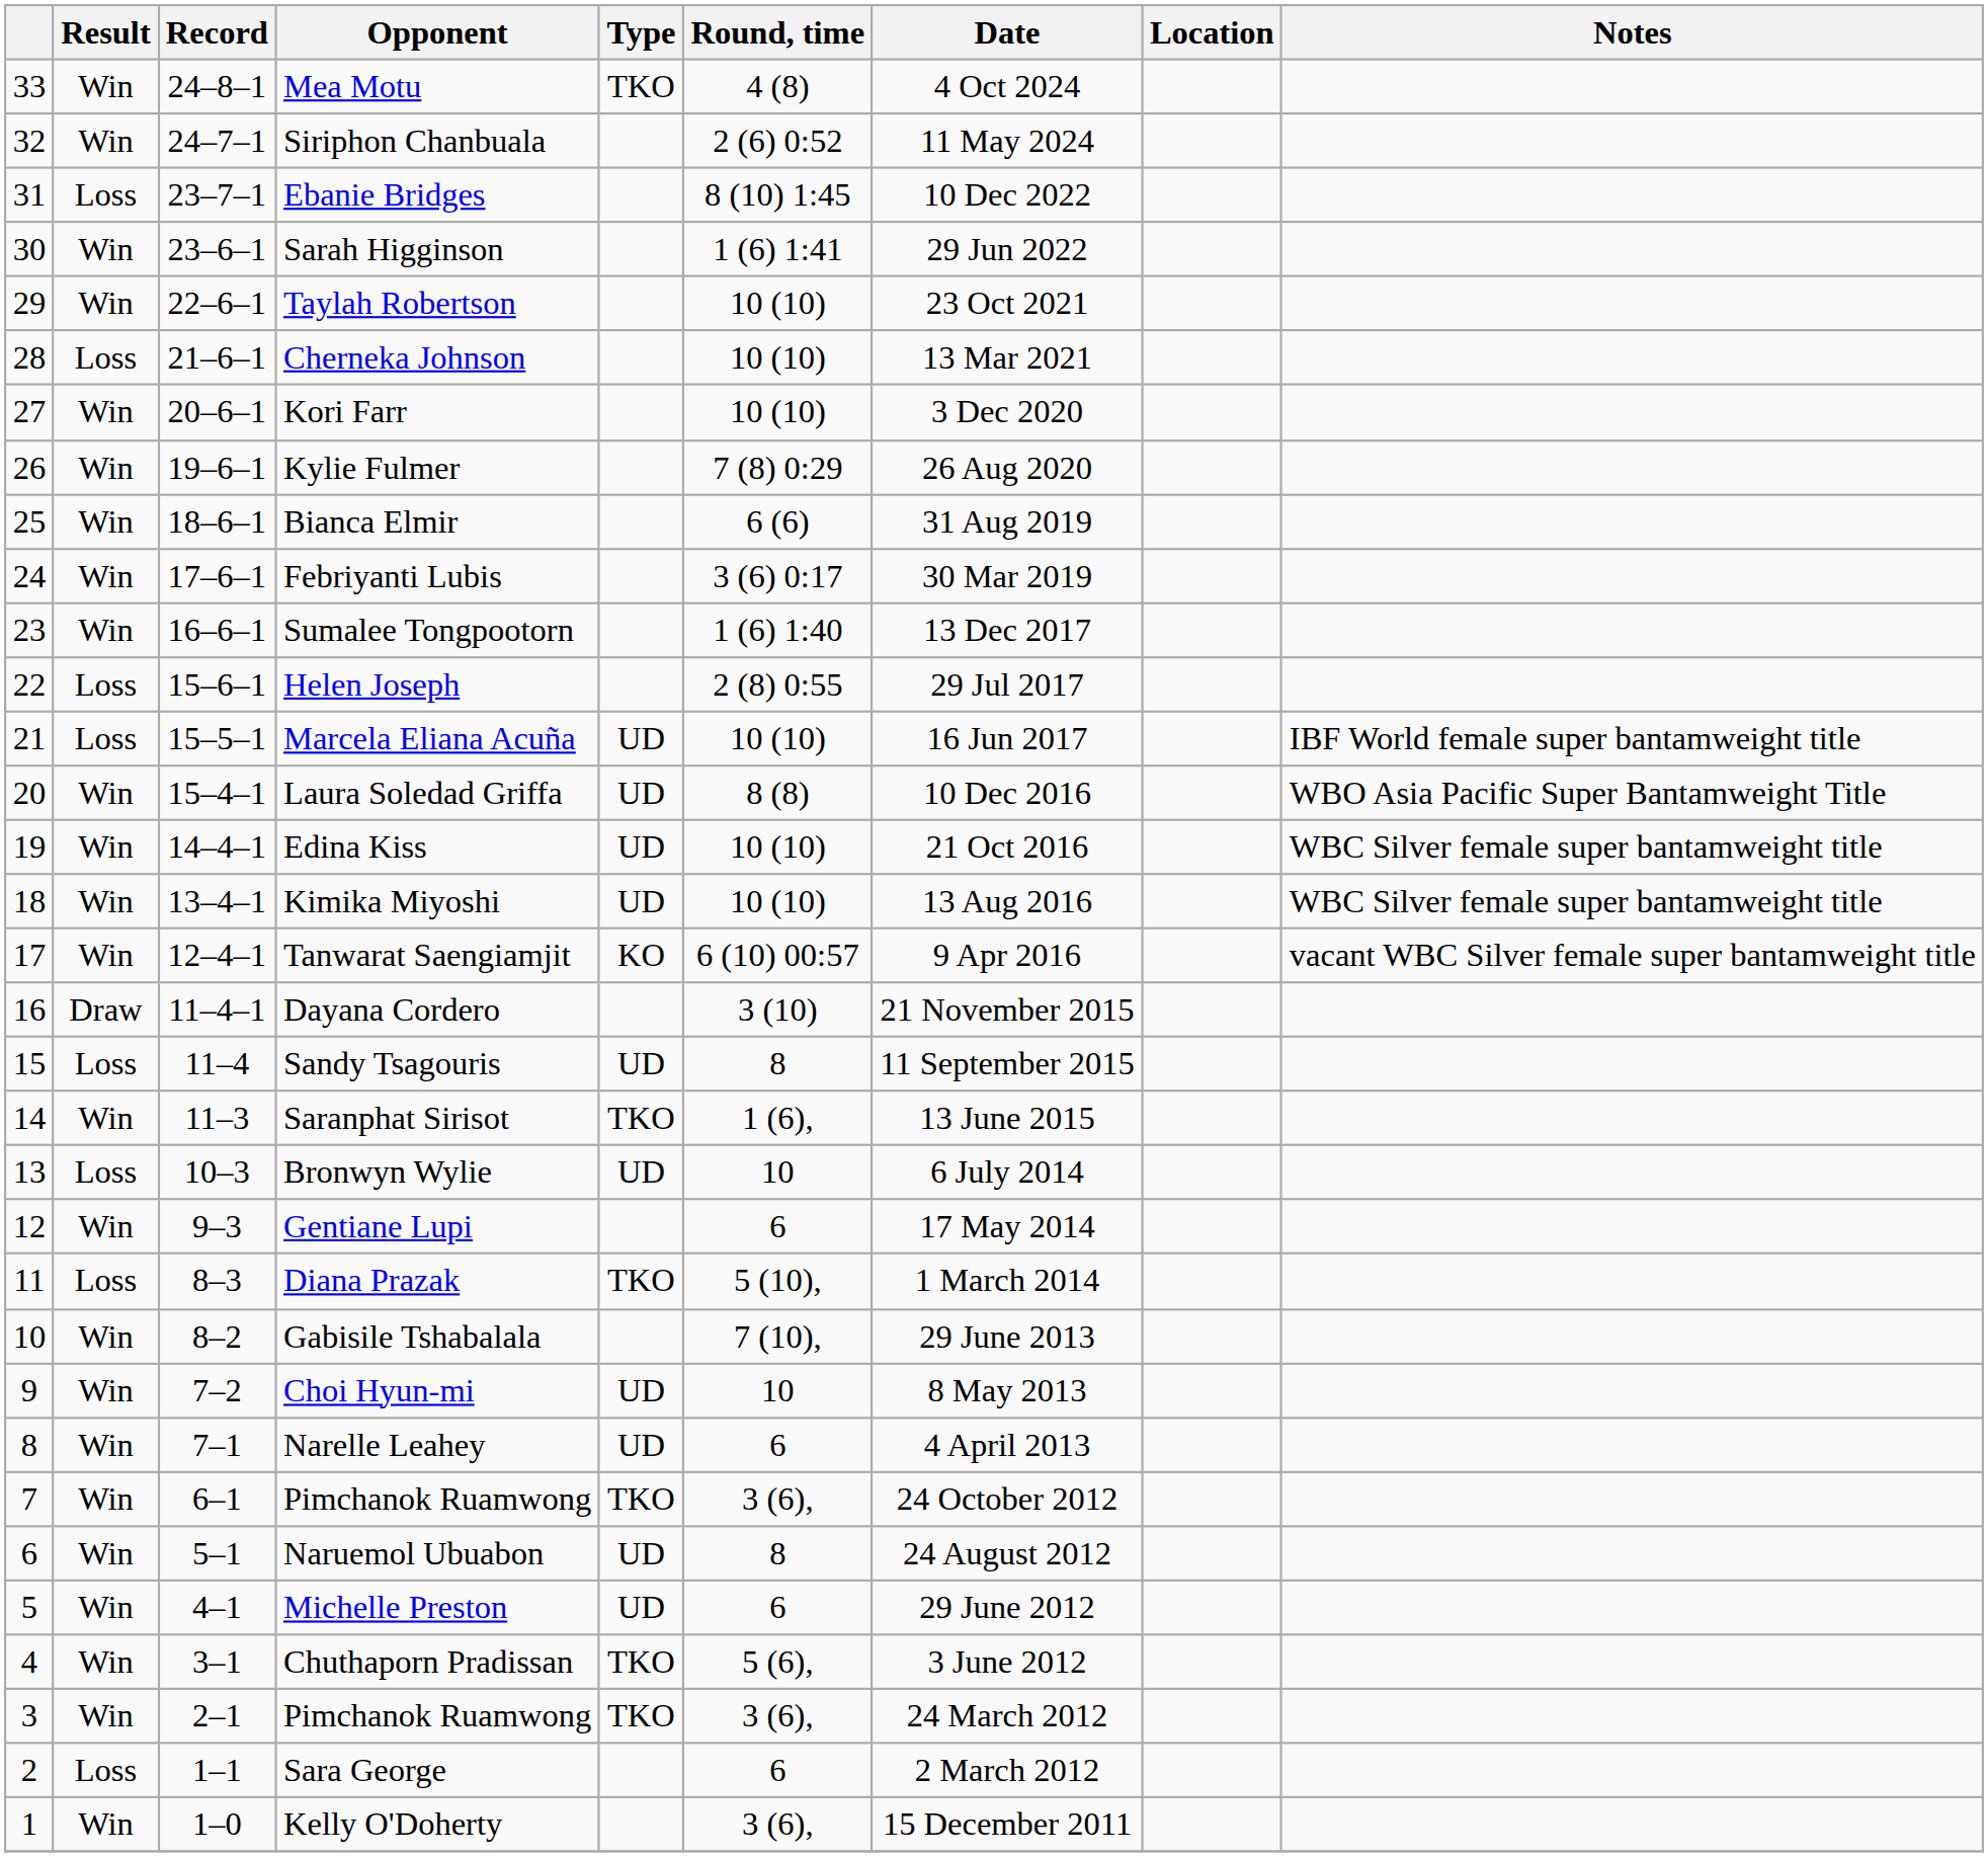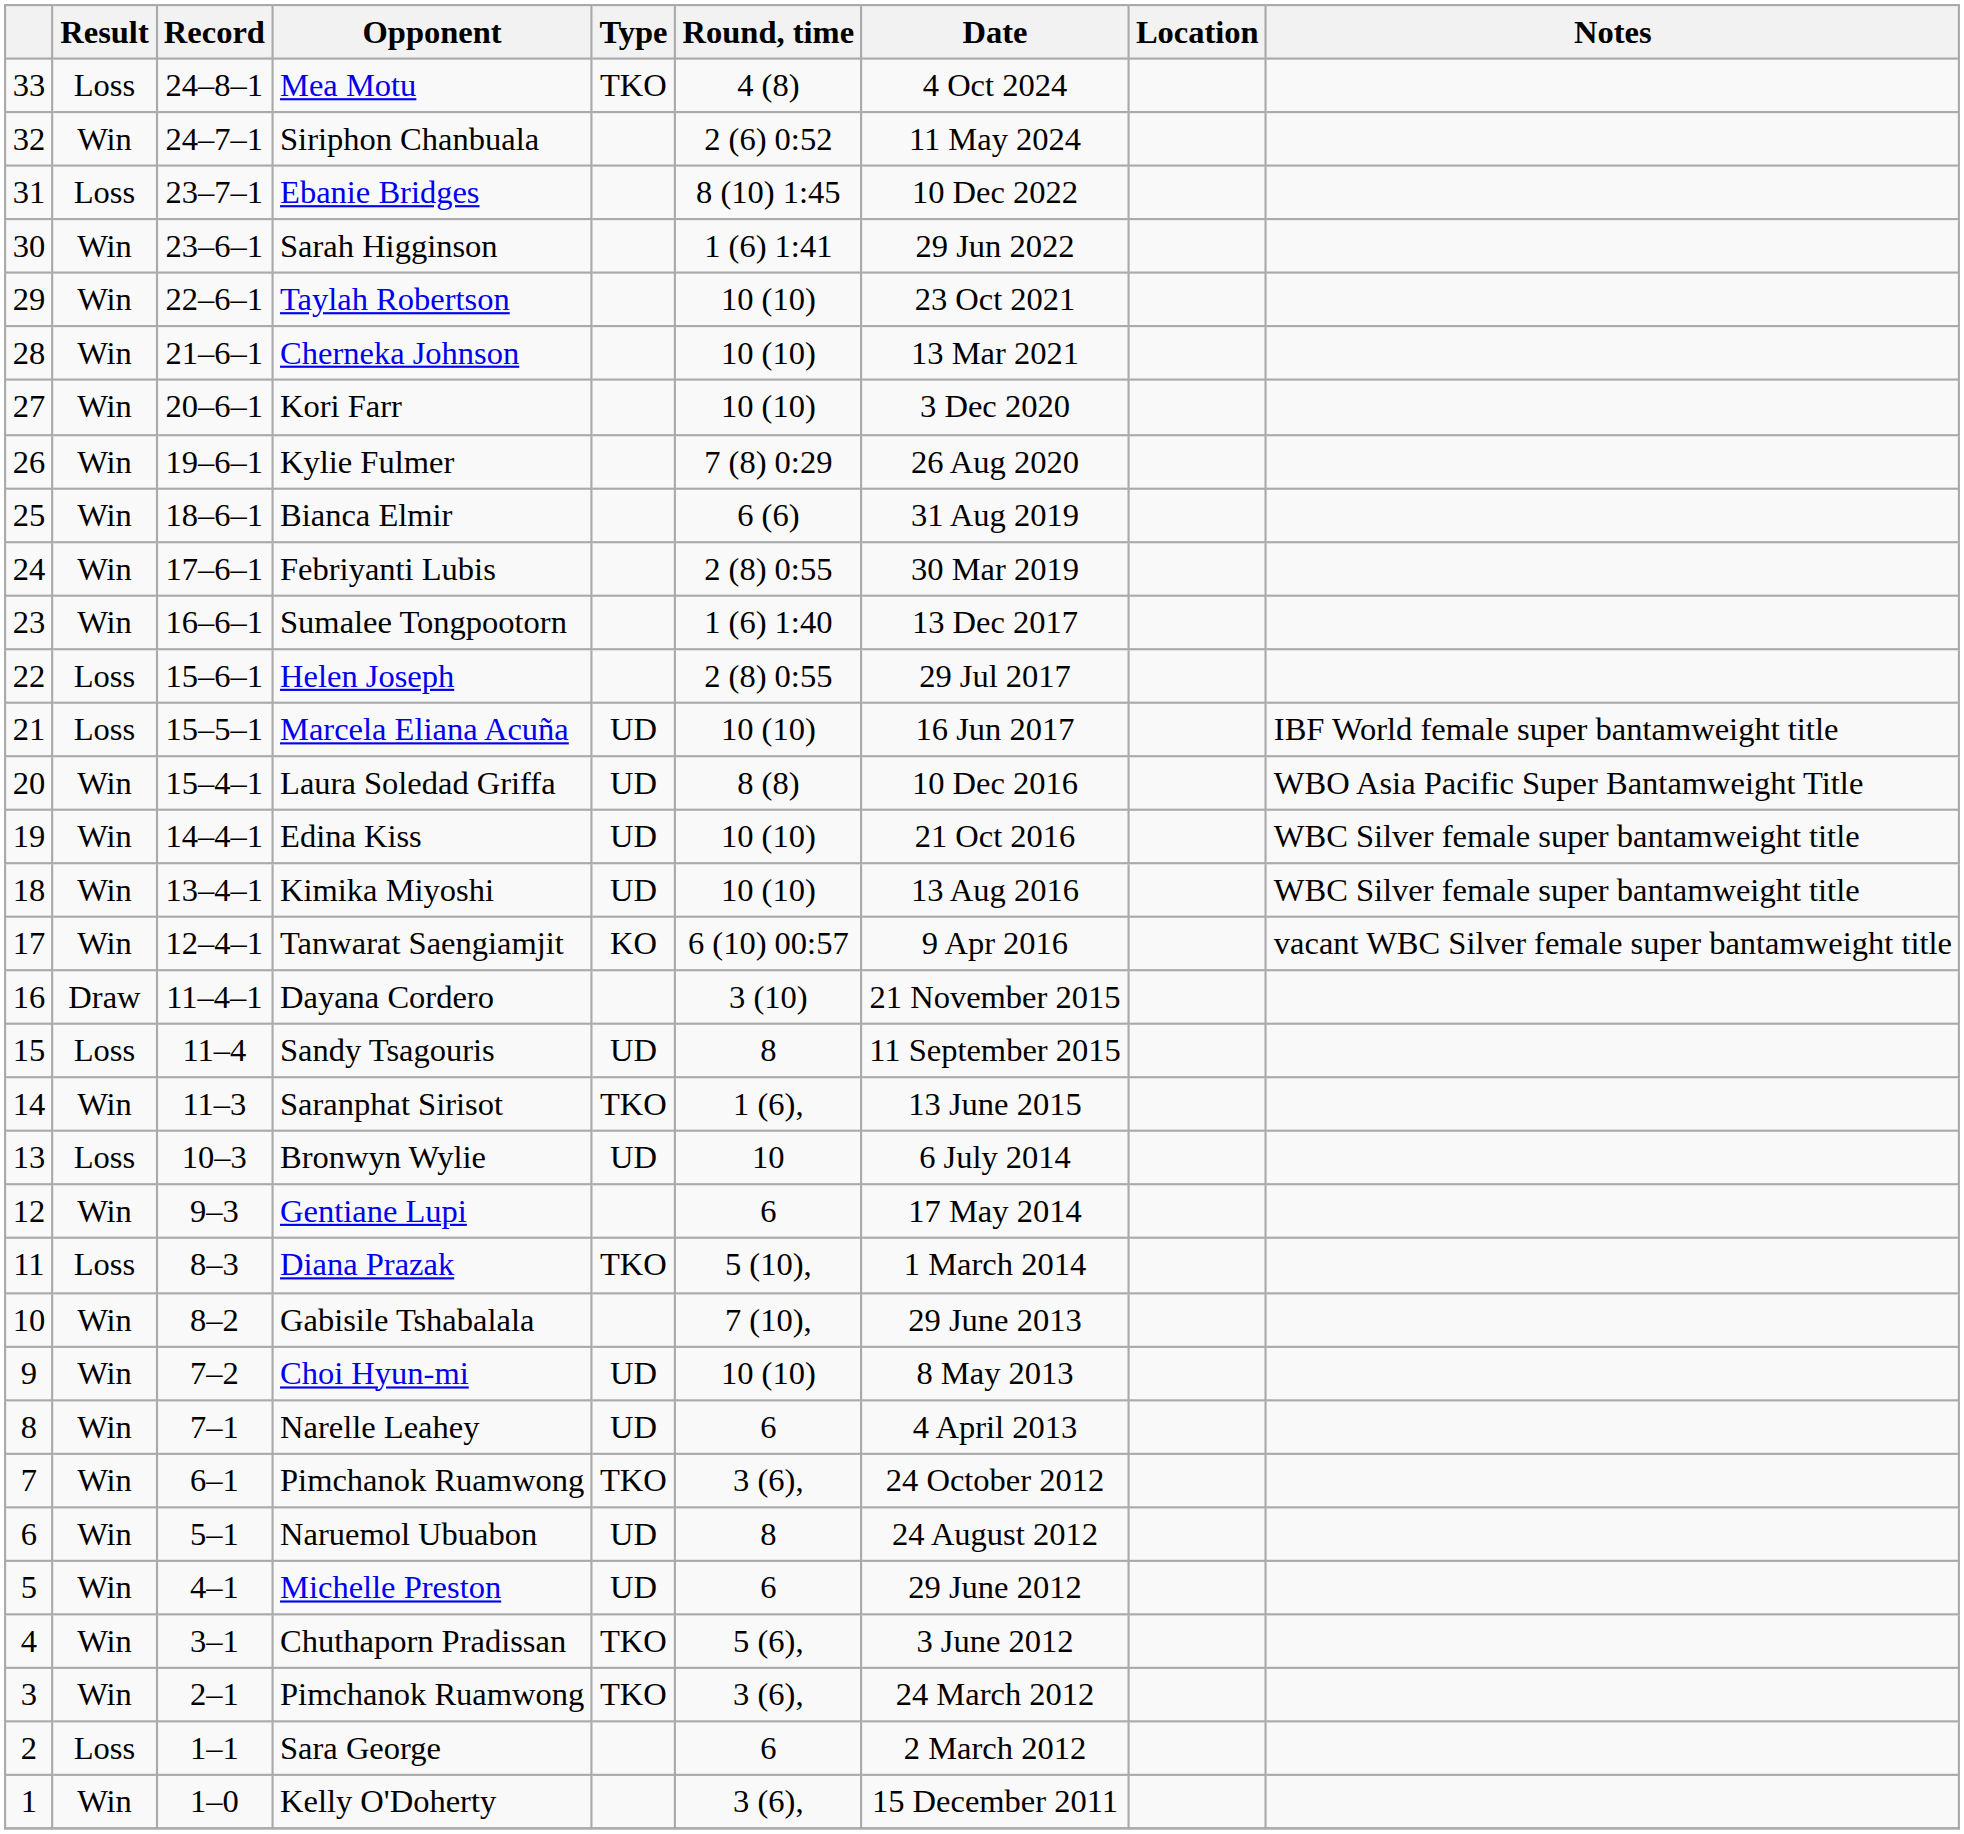Mea Motu | Result: Win -> Loss
Cherneka Johnson | Result: Loss -> Win
Febriyanti Lubis | Round, time: 3 (6) 0:17 -> 2 (8) 0:55
Choi Hyun-mi | Round, time: 10 -> 10 (10)
